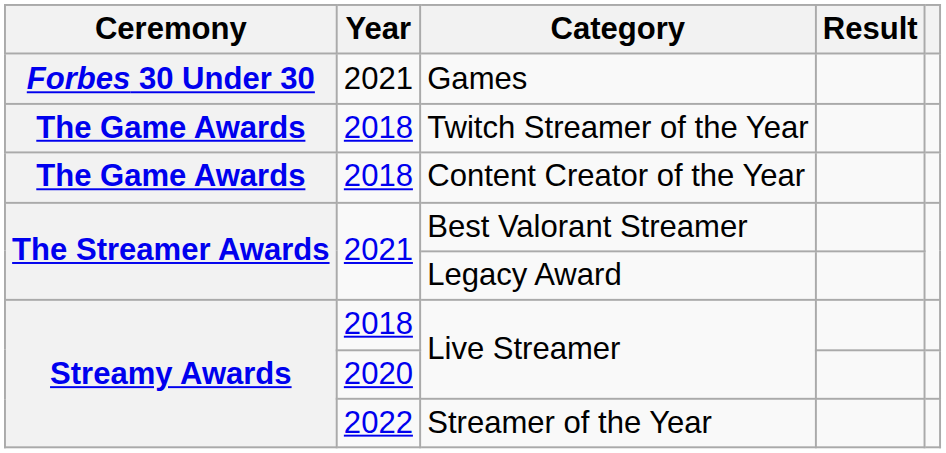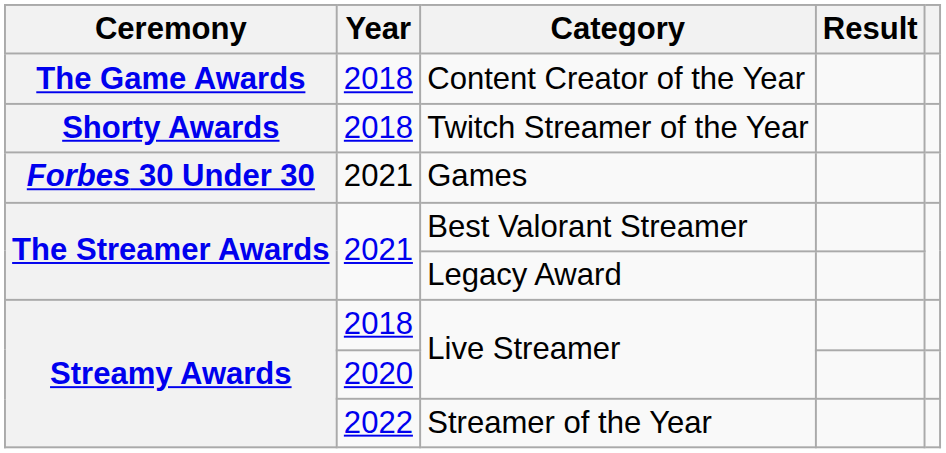rows swapped: Content Creator of the Year <-> Games
Twitch Streamer of the Year | Ceremony: The Game Awards -> Shorty Awards
